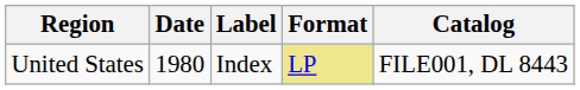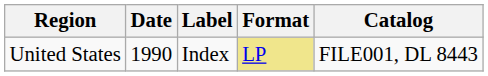United States | Date: 1980 -> 1990
